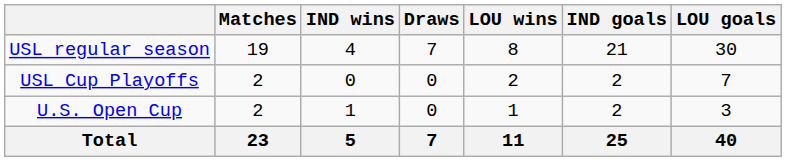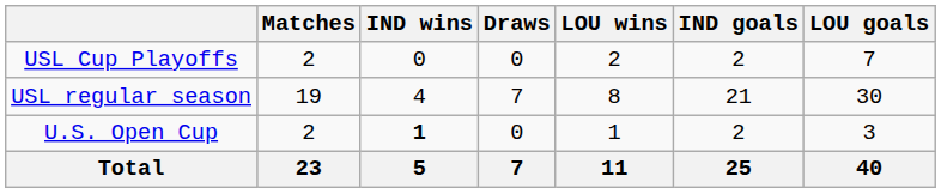rows swapped: USL regular season <-> USL Cup Playoffs
U.S. Open Cup | IND wins: normal -> bold
